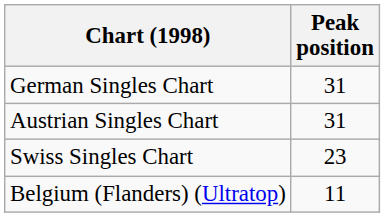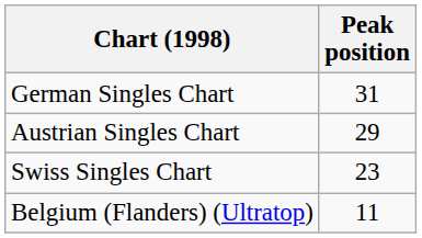Austrian Singles Chart | Peak position: 31 -> 29
